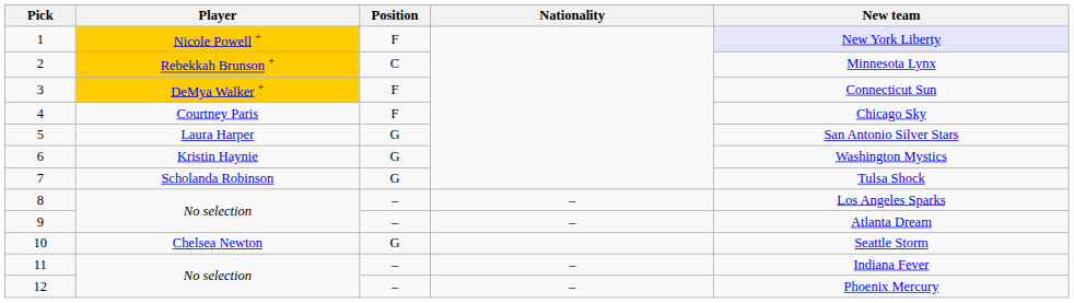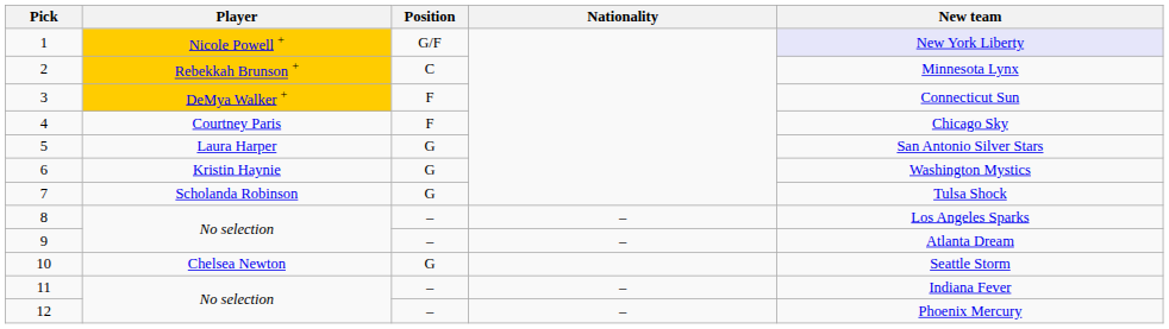1 | Position: F -> G/F
